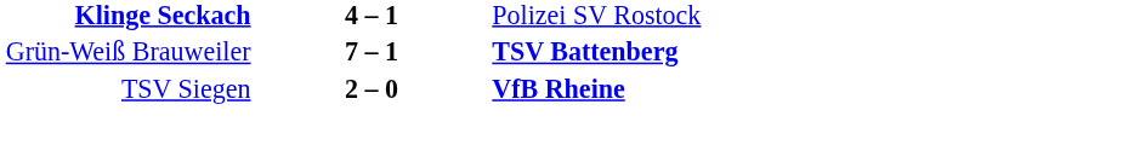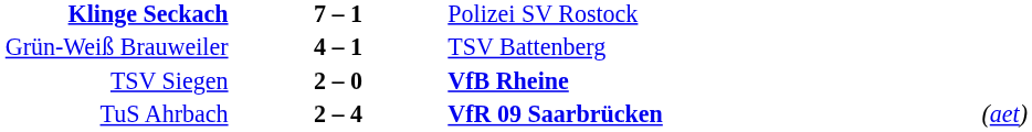Klinge Seckach | column 2: 4 – 1 -> 7 – 1
Grün-Weiß Brauweiler | column 2: 7 – 1 -> 4 – 1
Grün-Weiß Brauweiler | column 3: bold -> normal
+ row: TuS Ahrbach | 2 – 4 | VfR 09 Saarbrücken | (aet)
